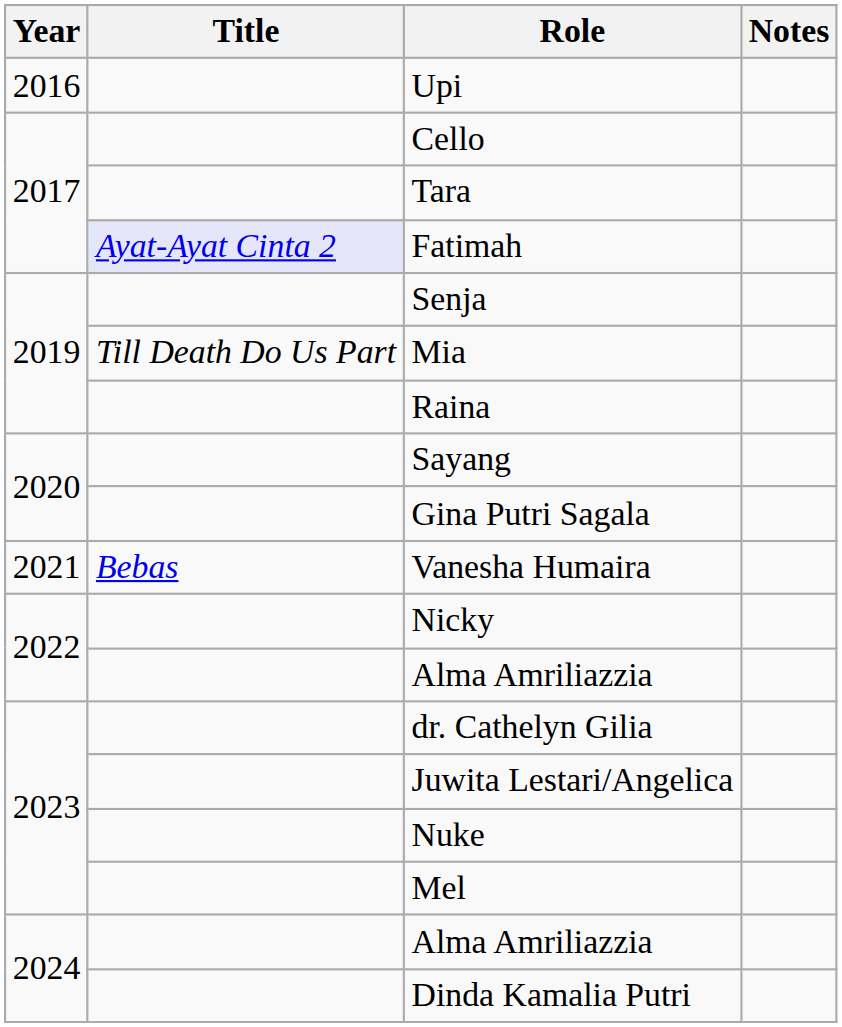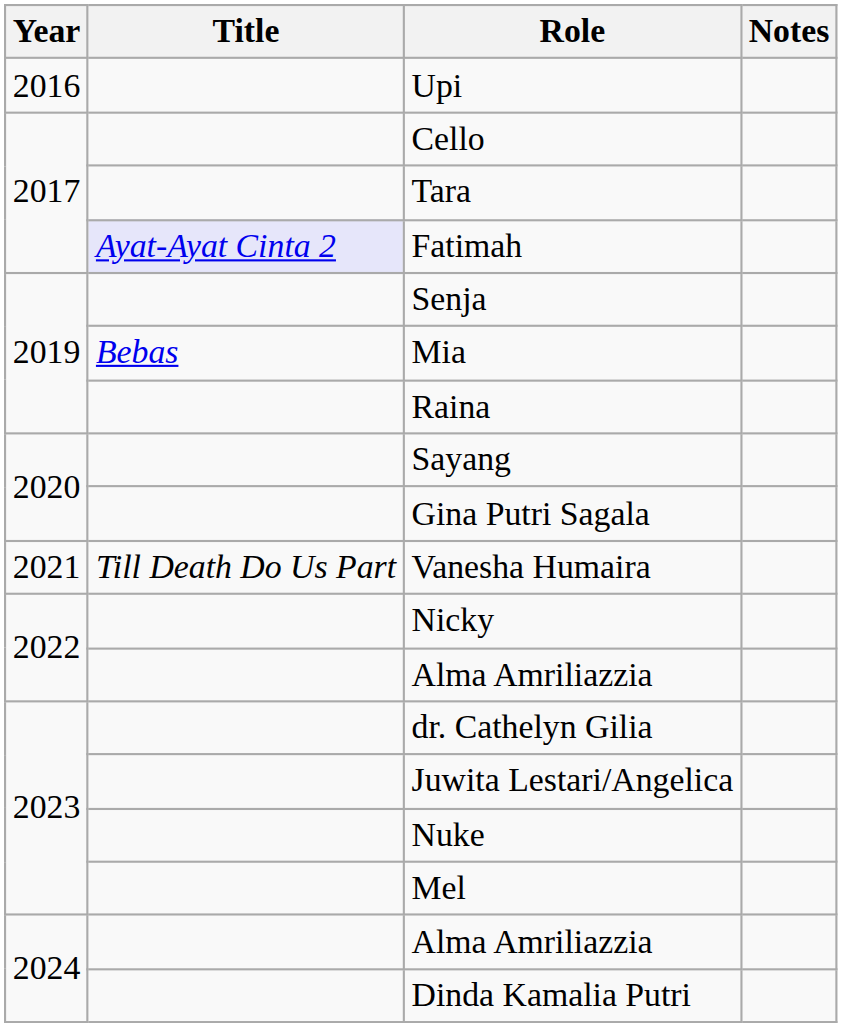Mia | Title: Till Death Do Us Part -> Bebas
Vanesha Humaira | Title: Bebas -> Till Death Do Us Part
